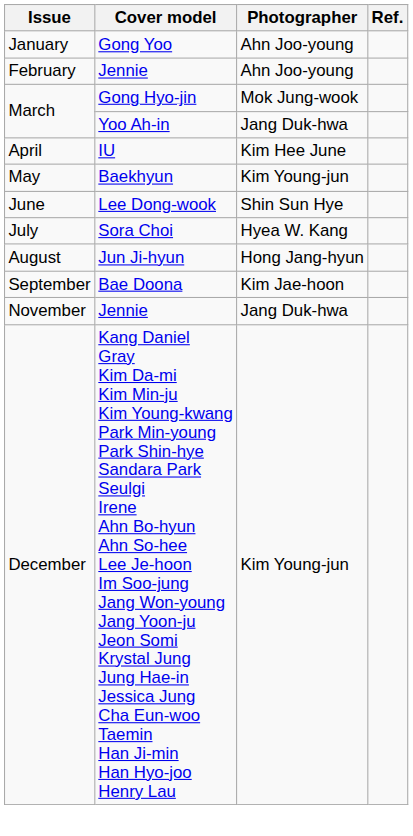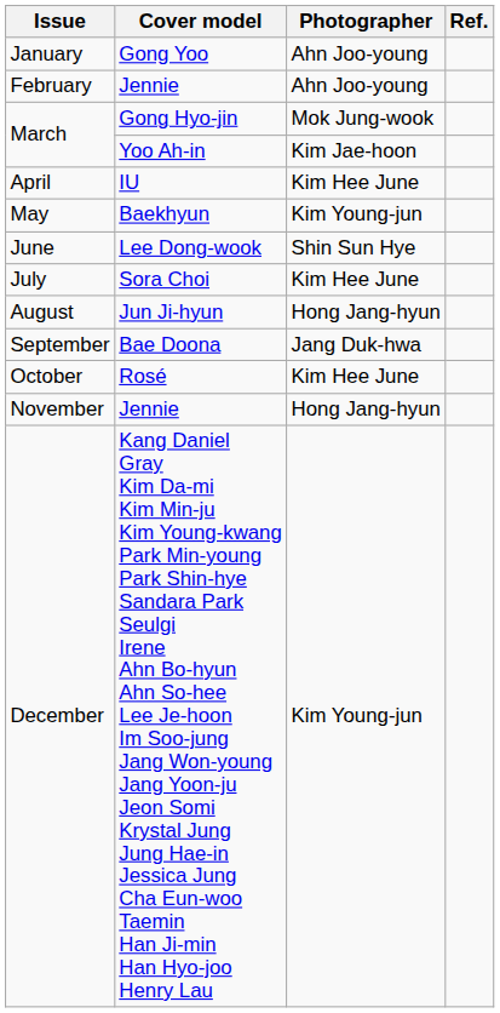March / Yoo Ah-in | Photographer: Jang Duk-hwa -> Kim Jae-hoon
July | Photographer: Hyea W. Kang -> Kim Hee June
September | Photographer: Kim Jae-hoon -> Jang Duk-hwa
+ row: October | Rosé | Kim Hee June
November | Photographer: Jang Duk-hwa -> Hong Jang-hyun
